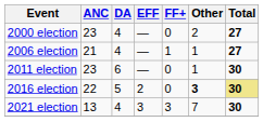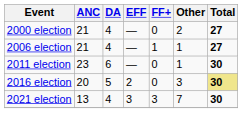2000 election | ANC: 23 -> 21
2016 election | ANC: 22 -> 20
2016 election | Other: bold -> normal
